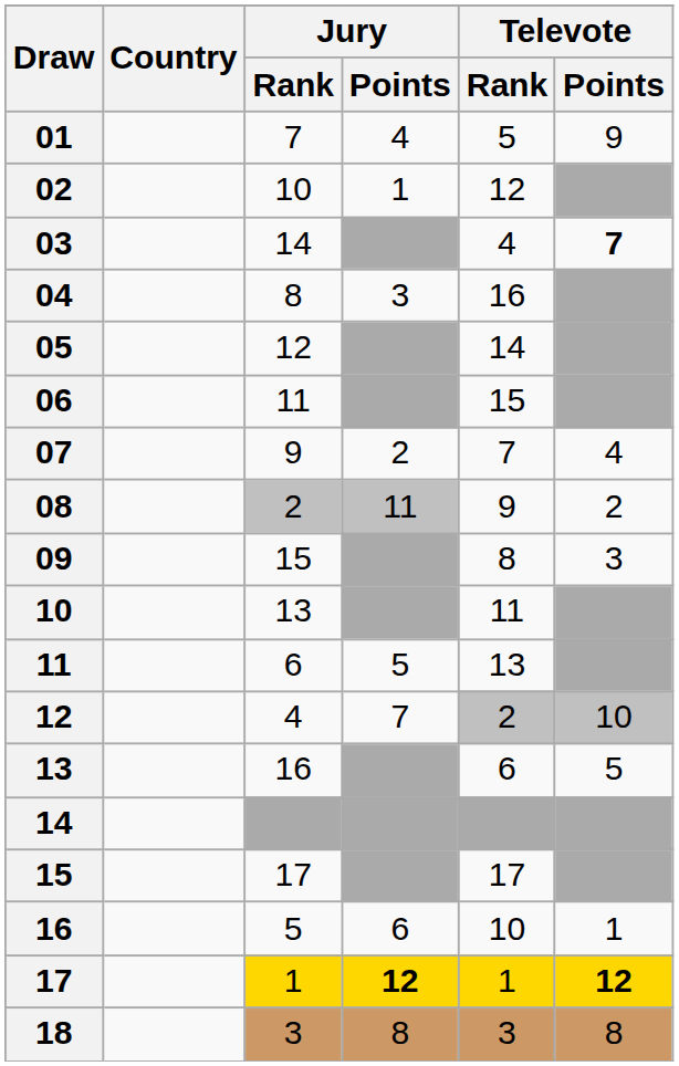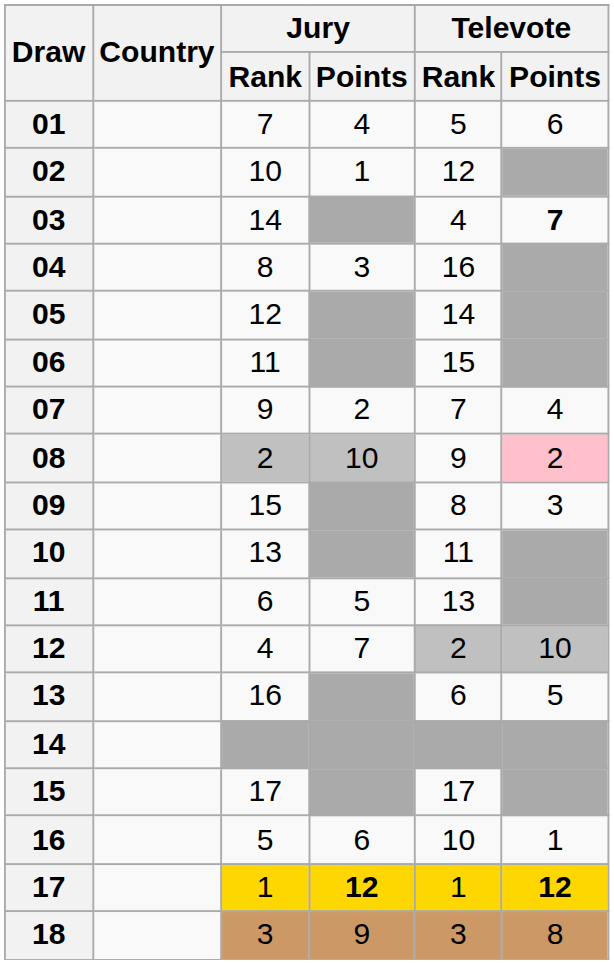01 | Televote / Points: 9 -> 6
08 | Jury / Points: 11 -> 10
08 | Televote / Points: no background -> pink background
18 | Jury / Points: 8 -> 9
